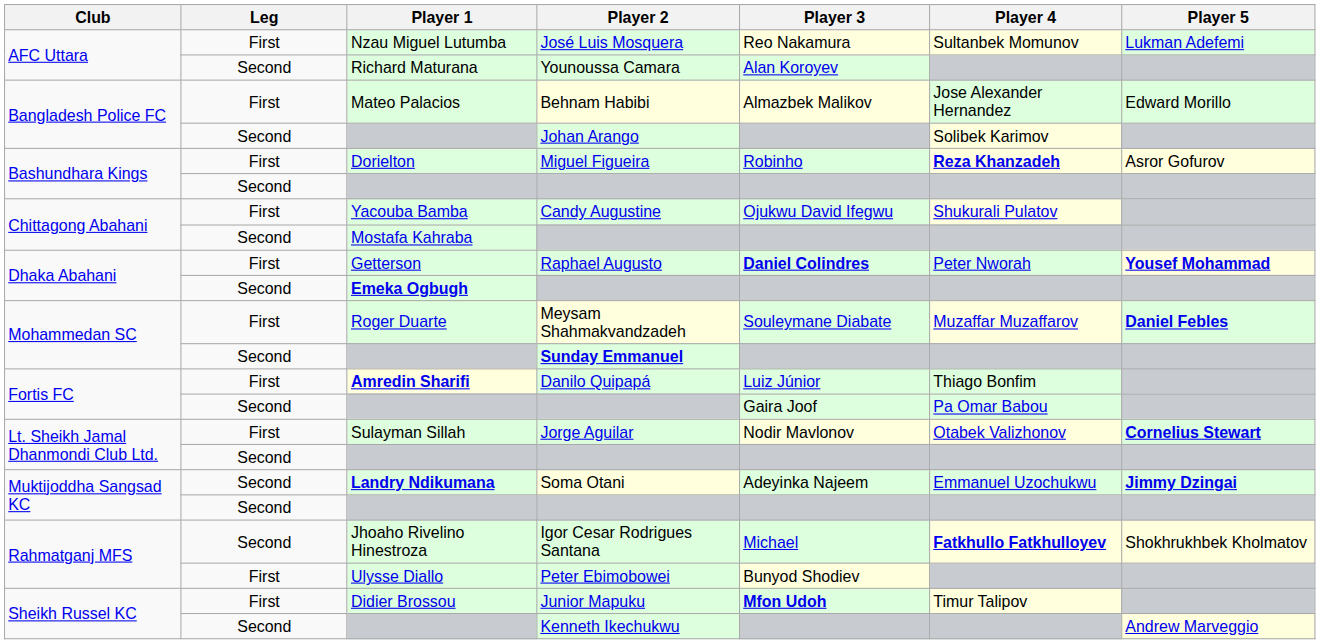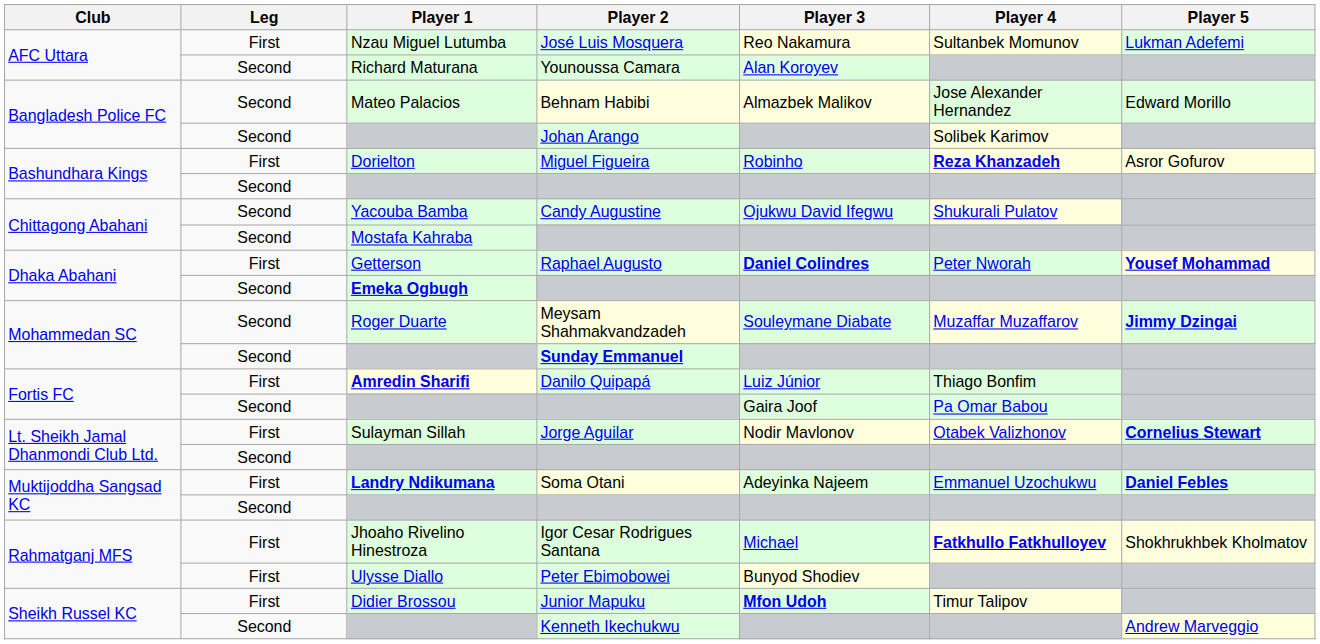Behnam Habibi | Leg: First -> Second
Candy Augustine | Leg: First -> Second
Meysam Shahmakvandzadeh | Leg: First -> Second
Meysam Shahmakvandzadeh | Player 5: Daniel Febles -> Jimmy Dzingai
Soma Otani | Leg: Second -> First
Soma Otani | Player 5: Jimmy Dzingai -> Daniel Febles
Igor Cesar Rodrigues Santana | Leg: Second -> First
